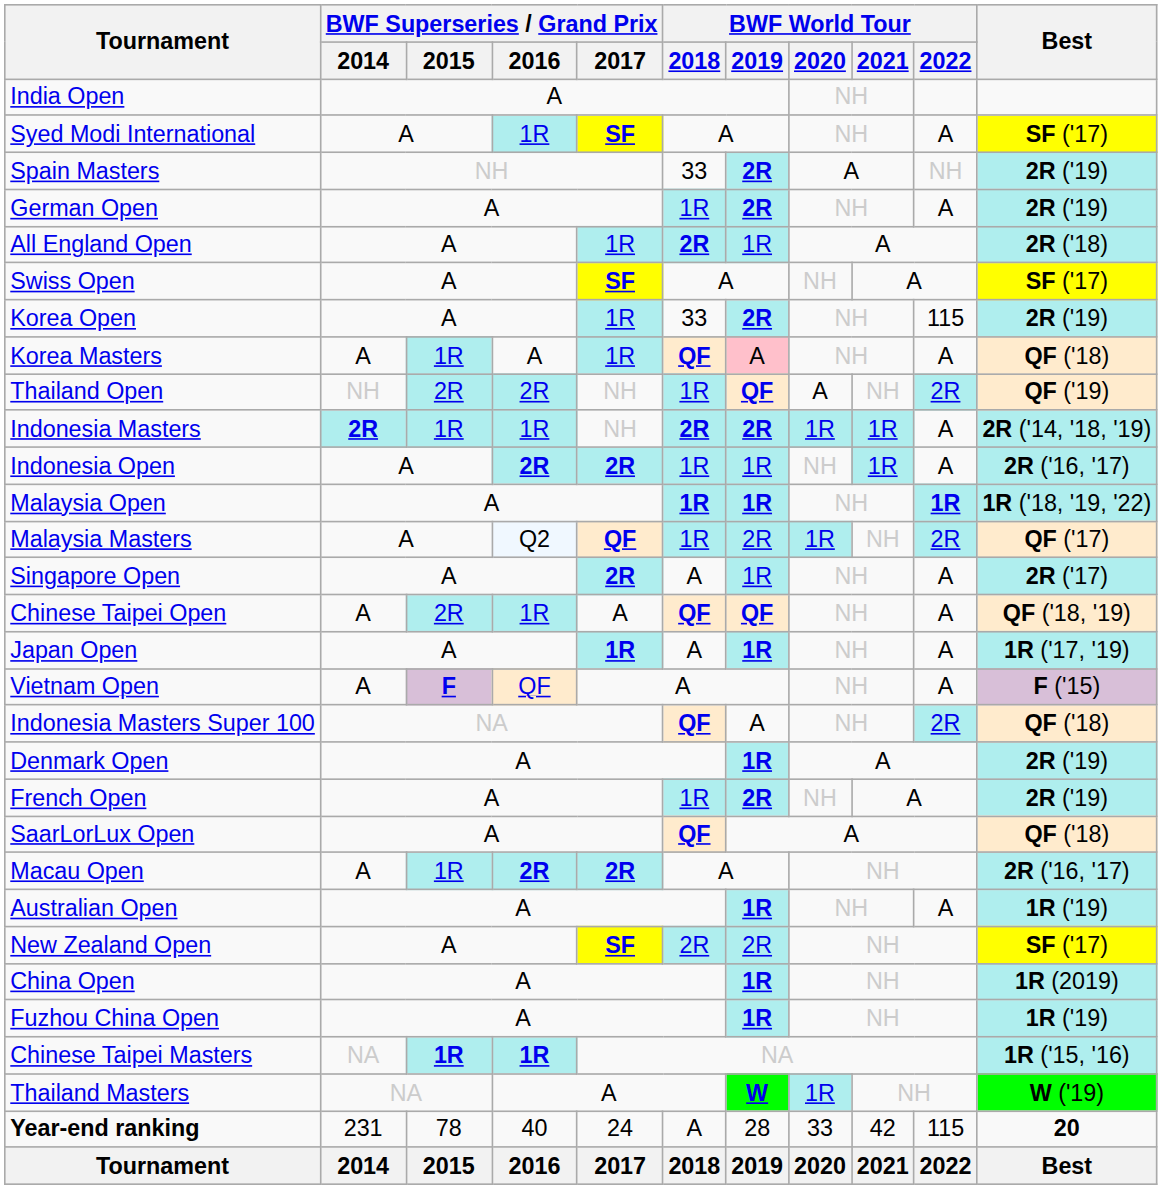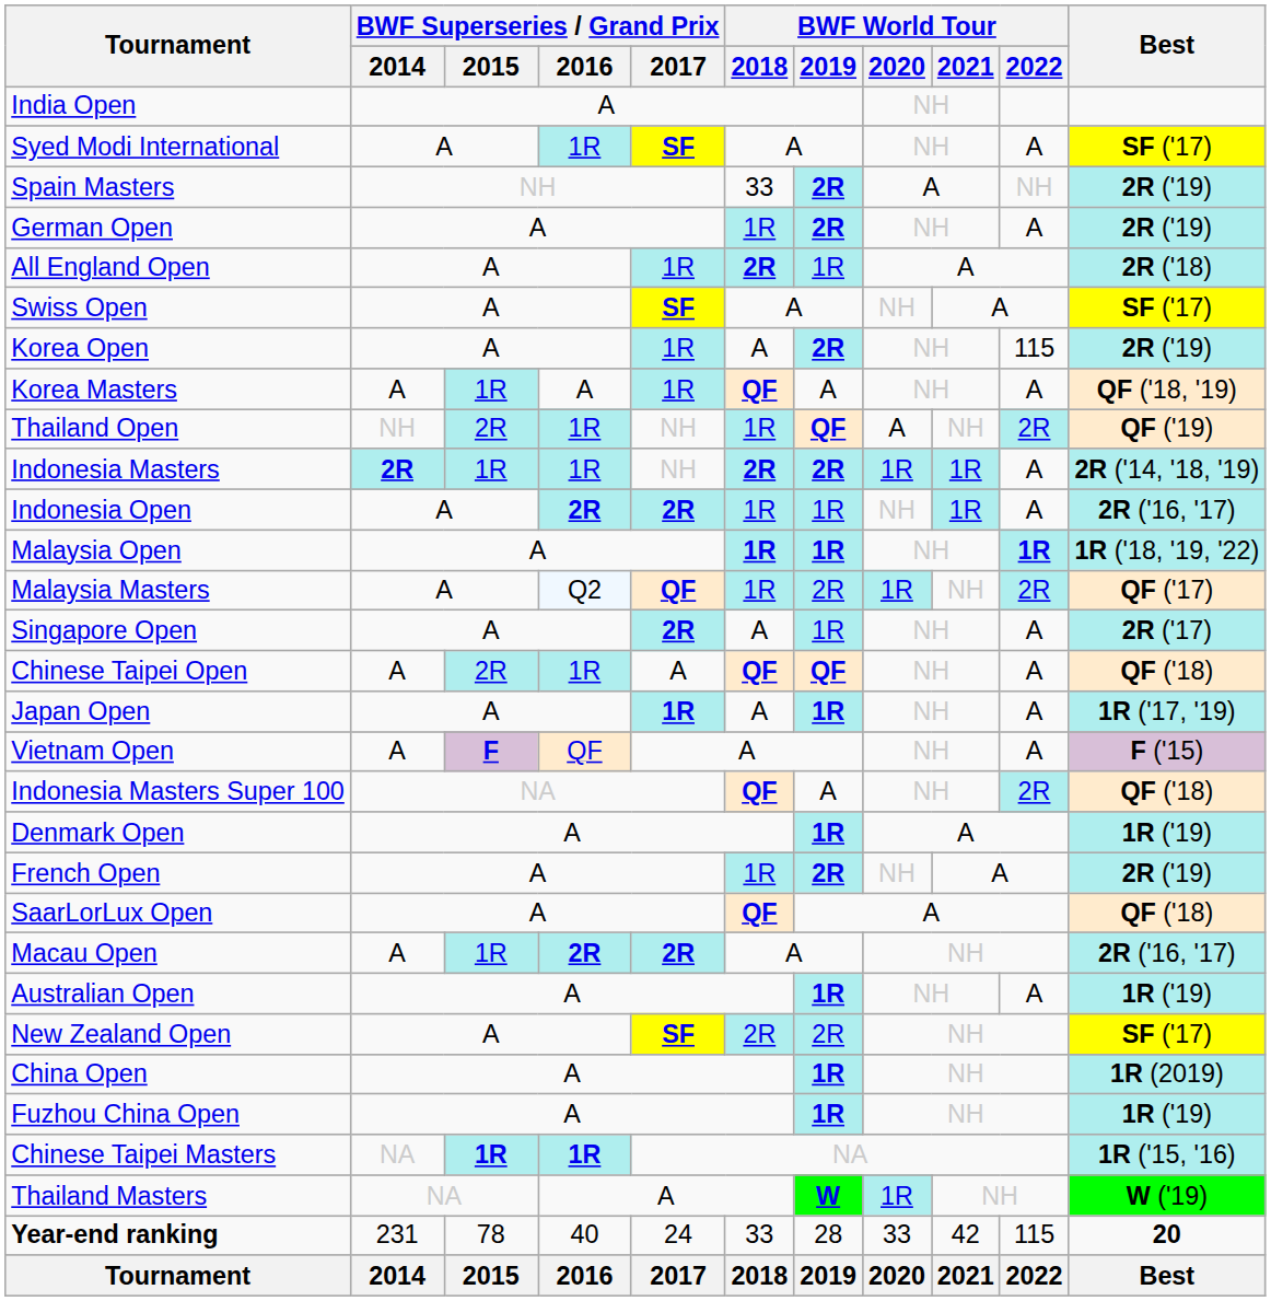Korea Open | BWF World Tour / 2018: 33 -> A
Korea Masters | BWF World Tour / 2019: pink background -> no background
Korea Masters | Best: QF ('18) -> QF ('18, '19)
Thailand Open | BWF Superseries / Grand Prix / 2016: 2R -> 1R
Chinese Taipei Open | Best: QF ('18, '19) -> QF ('18)
Denmark Open | Best: 2R ('19) -> 1R ('19)
Year-end ranking | BWF World Tour / 2018: A -> 33
